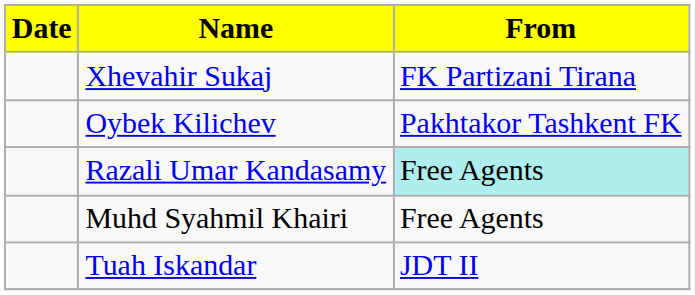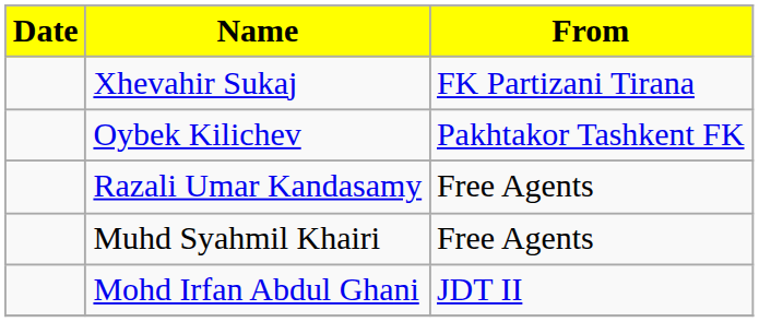Razali Umar Kandasamy | From: paleturquoise background -> no background
- row: Tuah Iskandar | JDT II
+ row: Mohd Irfan Abdul Ghani | JDT II
